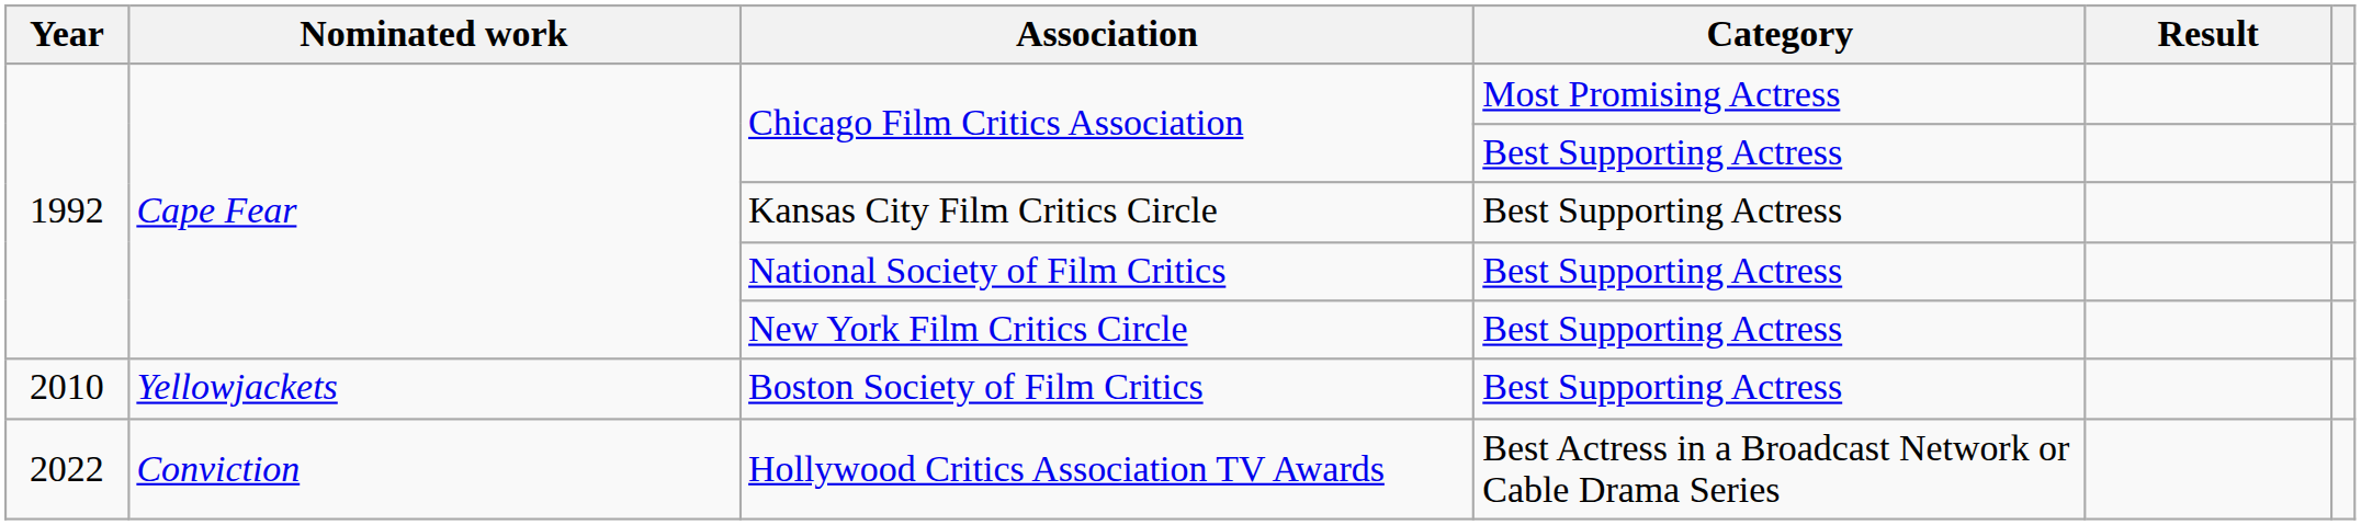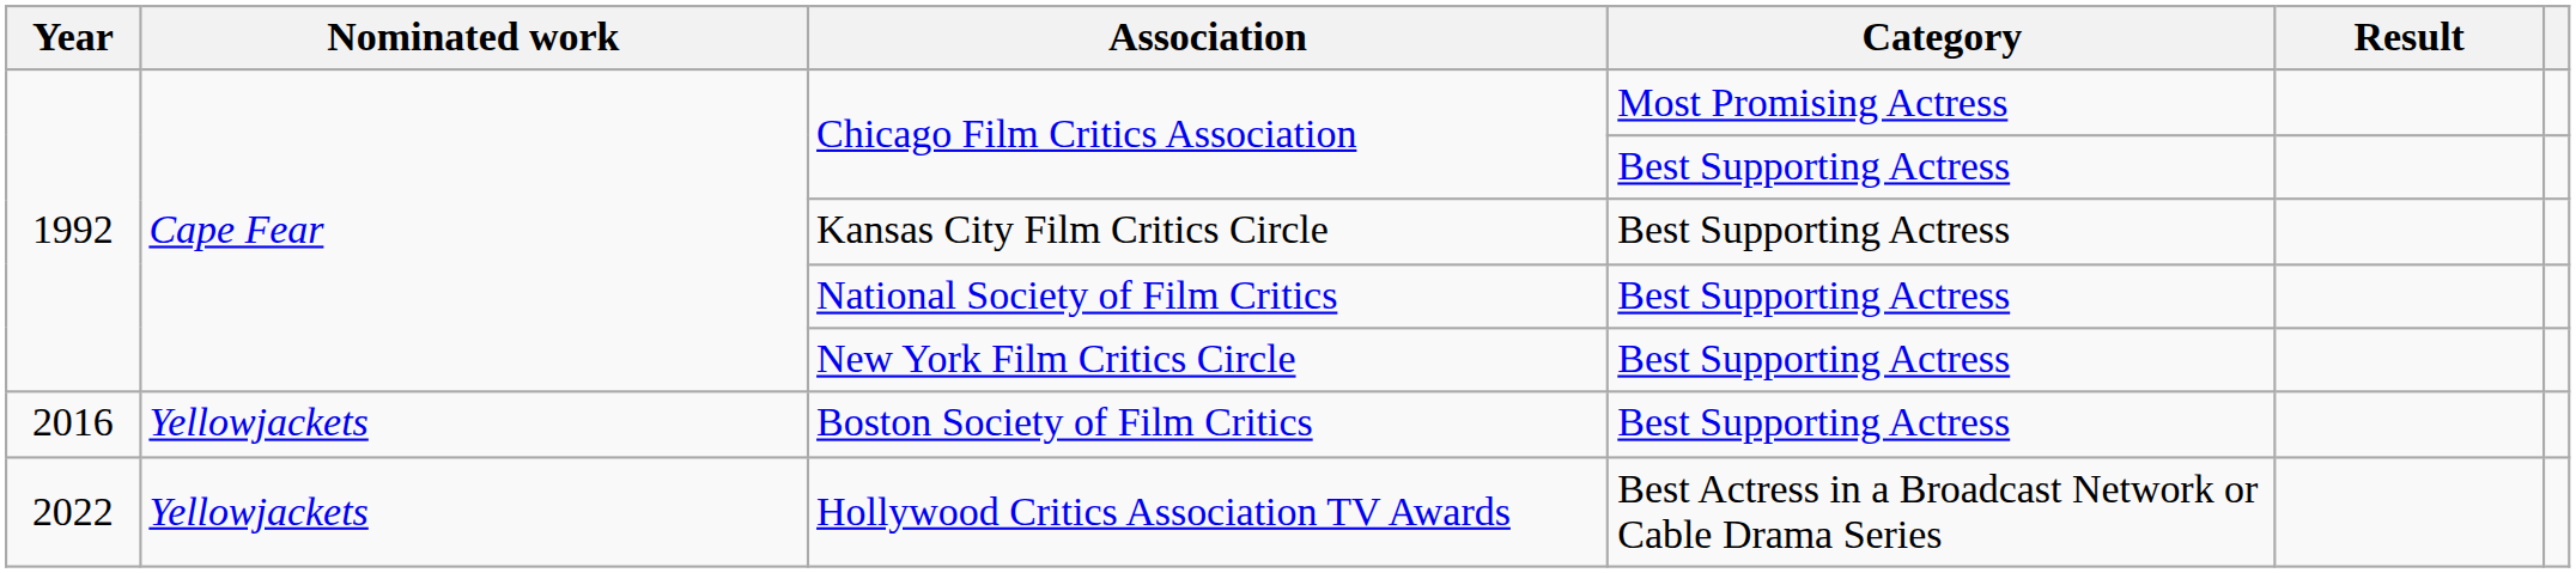Boston Society of Film Critics | Year: 2010 -> 2016
Hollywood Critics Association TV Awards | Nominated work: Conviction -> Yellowjackets
